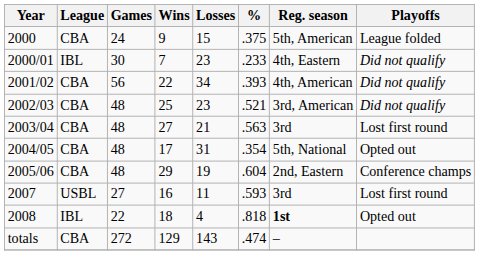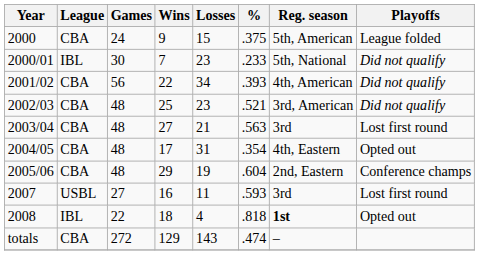2000/01 | Reg. season: 4th, Eastern -> 5th, National
2004/05 | Reg. season: 5th, National -> 4th, Eastern
